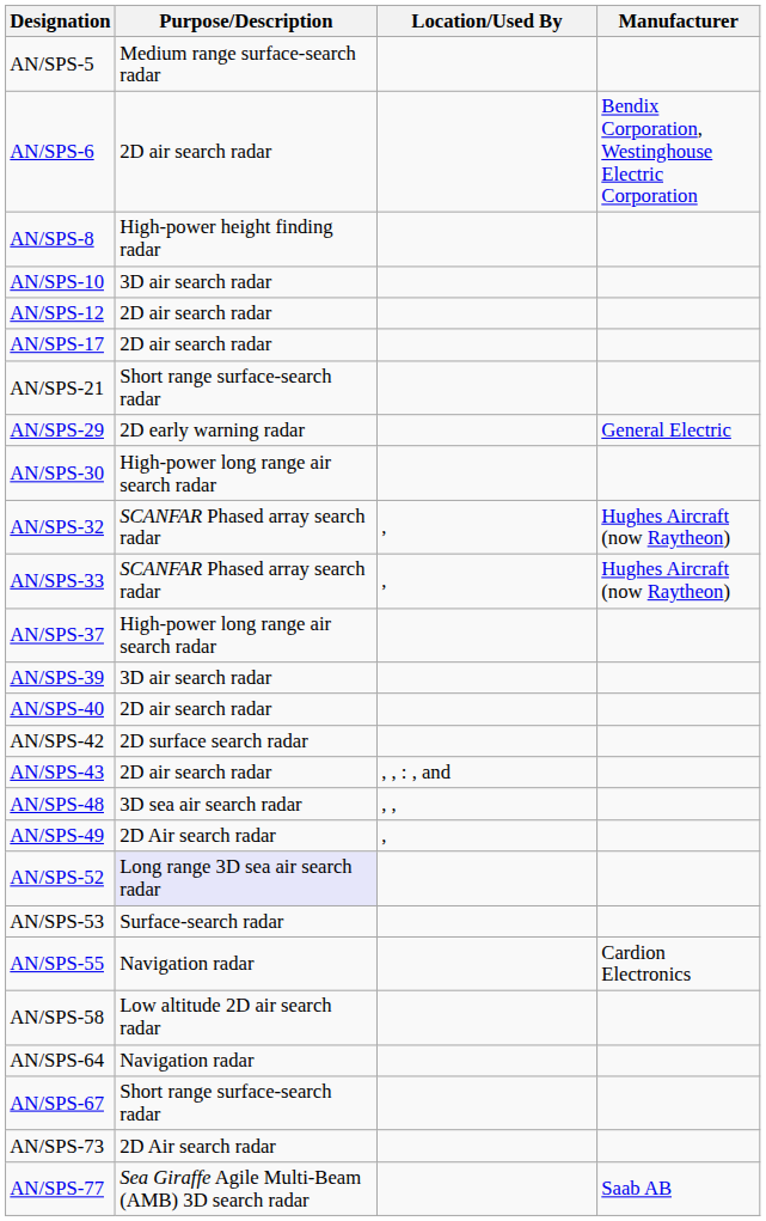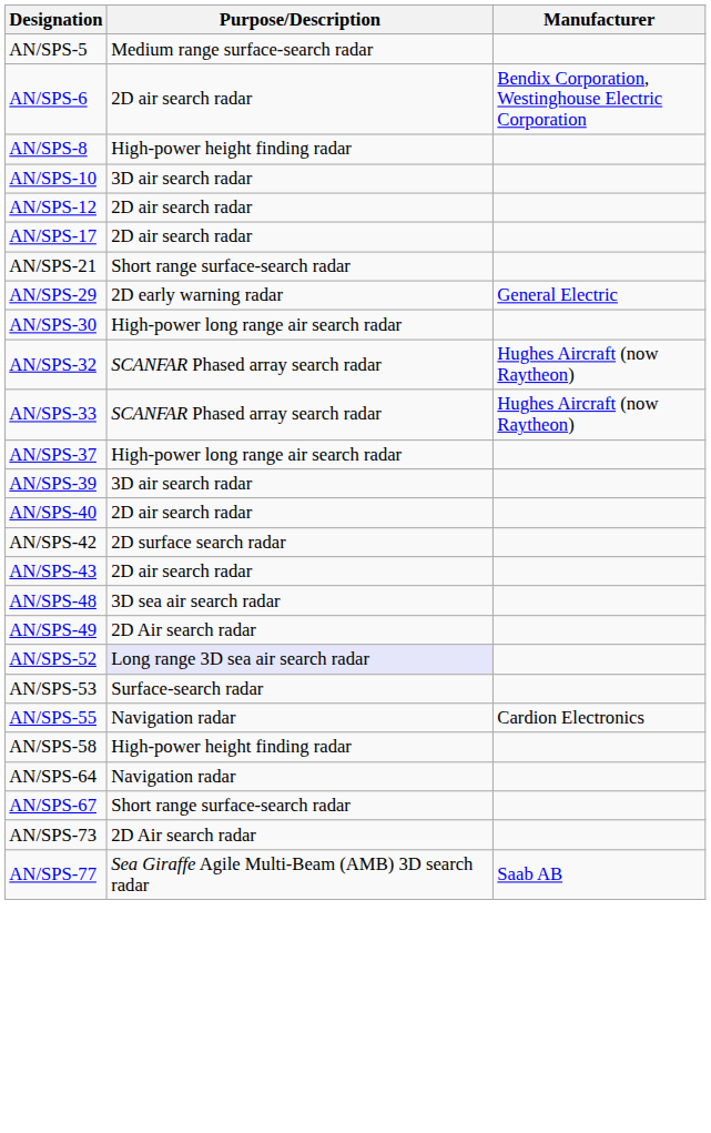- column: Location/Used By | , | , | , , : , and | , , | ,
AN/SPS-58 | Purpose/Description: Low altitude 2D air search radar -> High-power height finding radar
